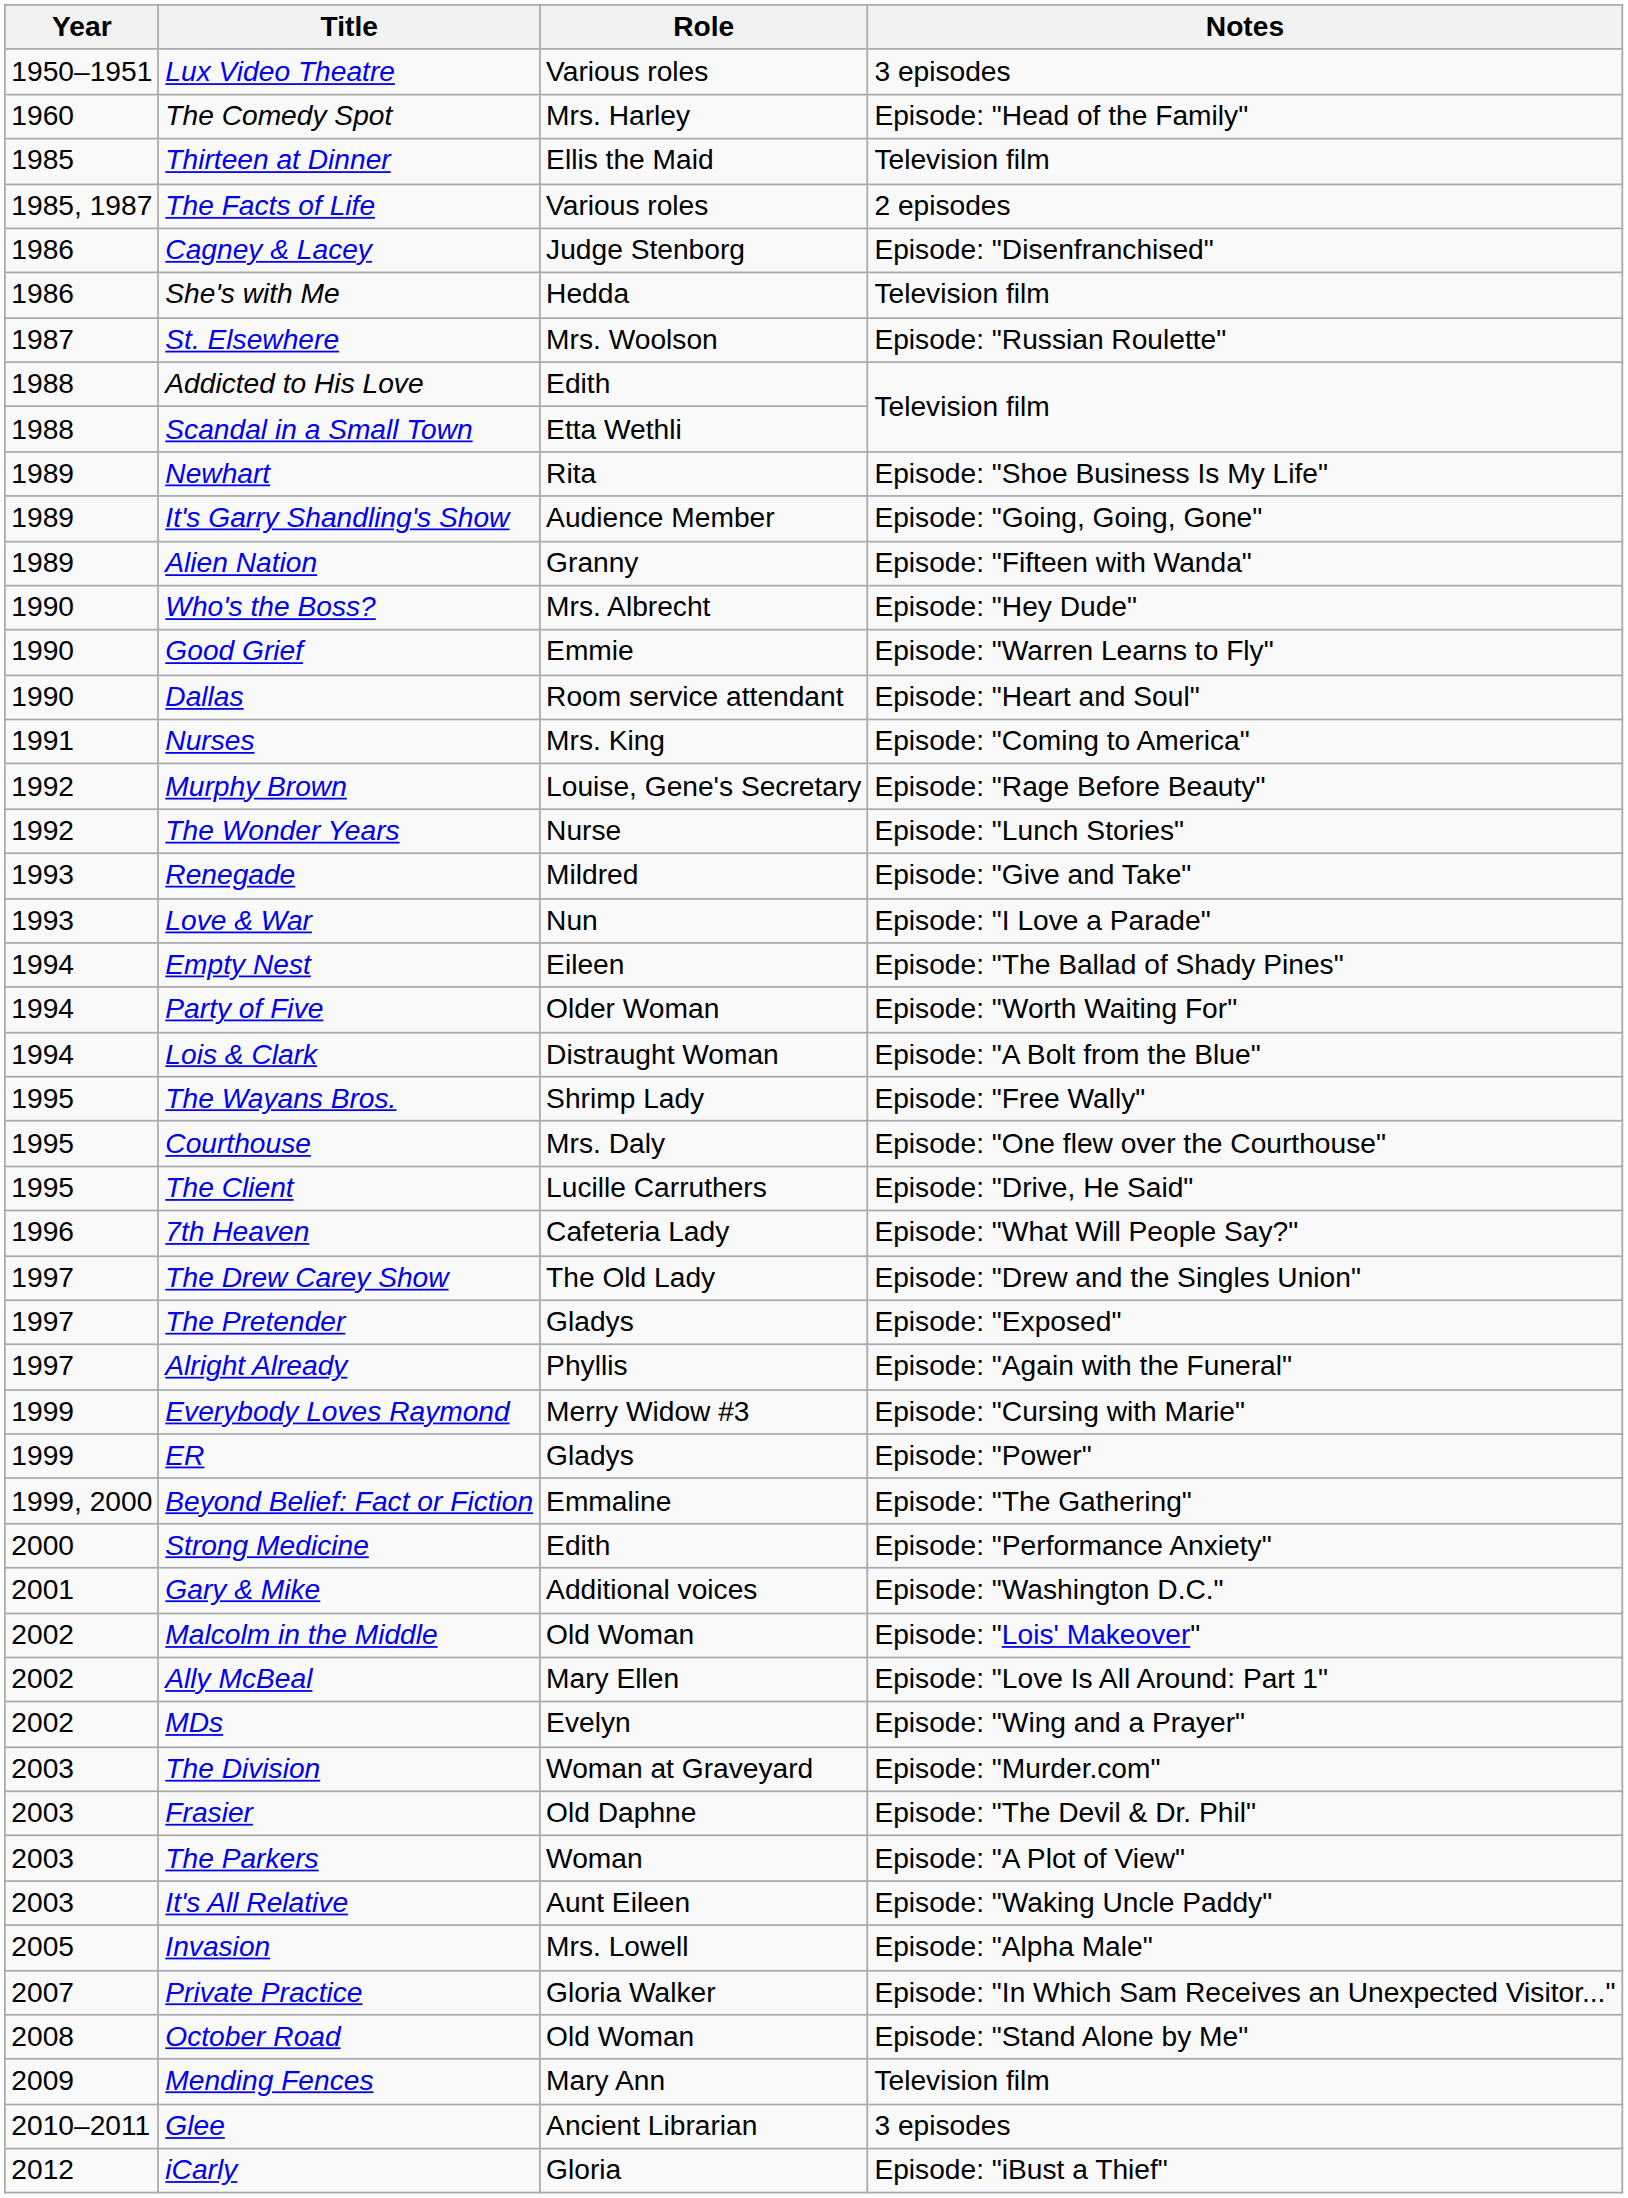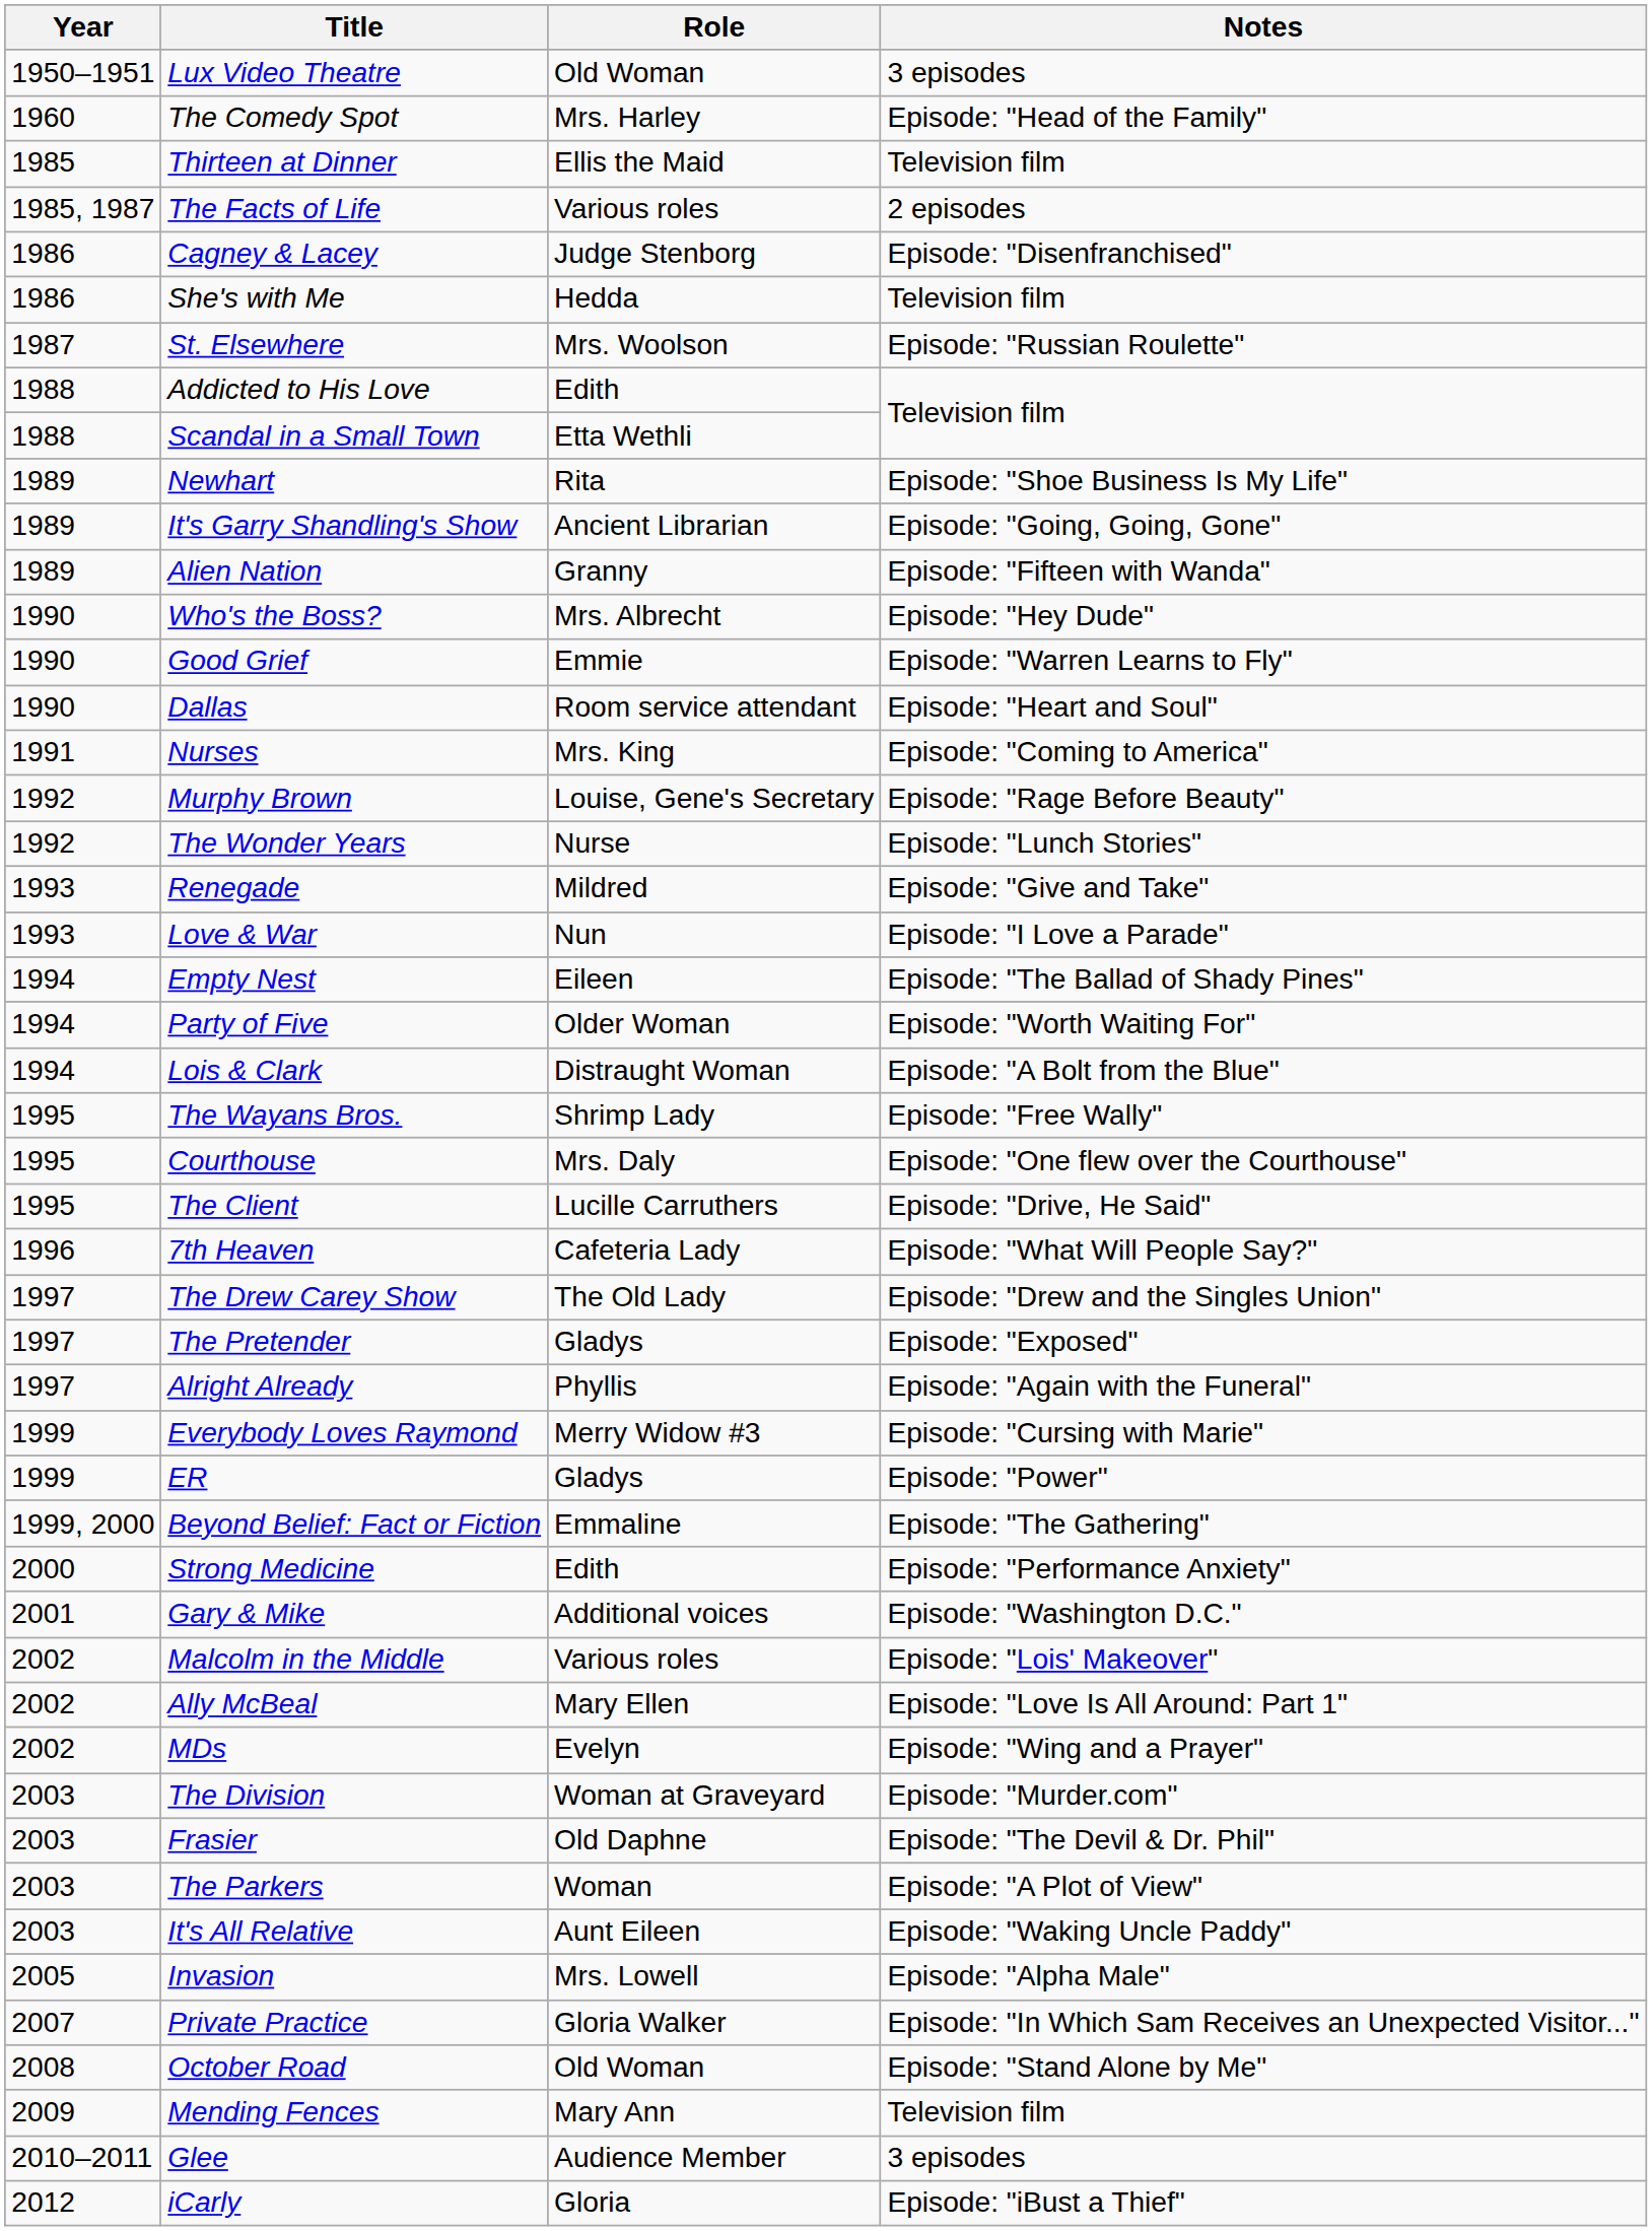Lux Video Theatre | Role: Various roles -> Old Woman
It's Garry Shandling's Show | Role: Audience Member -> Ancient Librarian
Malcolm in the Middle | Role: Old Woman -> Various roles
Glee | Role: Ancient Librarian -> Audience Member
